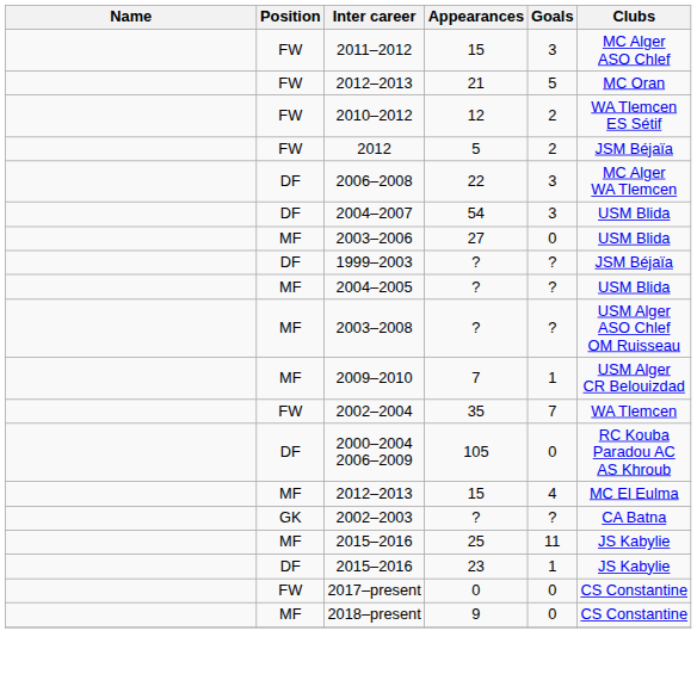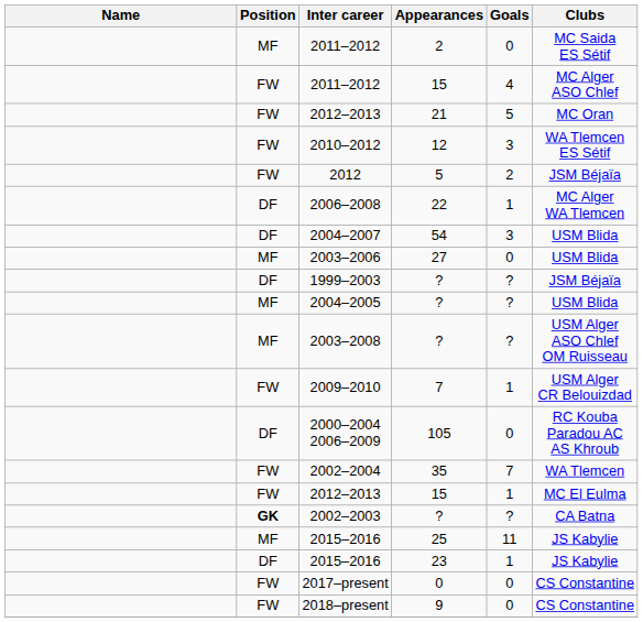+ row: MF | 2011–2012 | 2 | 0 | MC Saida ES Sétif
2011–2012 / 15 | Goals: 3 -> 4
2010–2012 | Goals: 2 -> 3
2006–2008 | Goals: 3 -> 1
2009–2010 | Position: MF -> FW
rows swapped: 2002–2004 <-> 2000–2004 2006–2009
2012–2013 / 15 | Position: MF -> FW
2012–2013 / 15 | Goals: 4 -> 1
2002–2003 | Position: normal -> bold
2018–present | Position: MF -> FW
